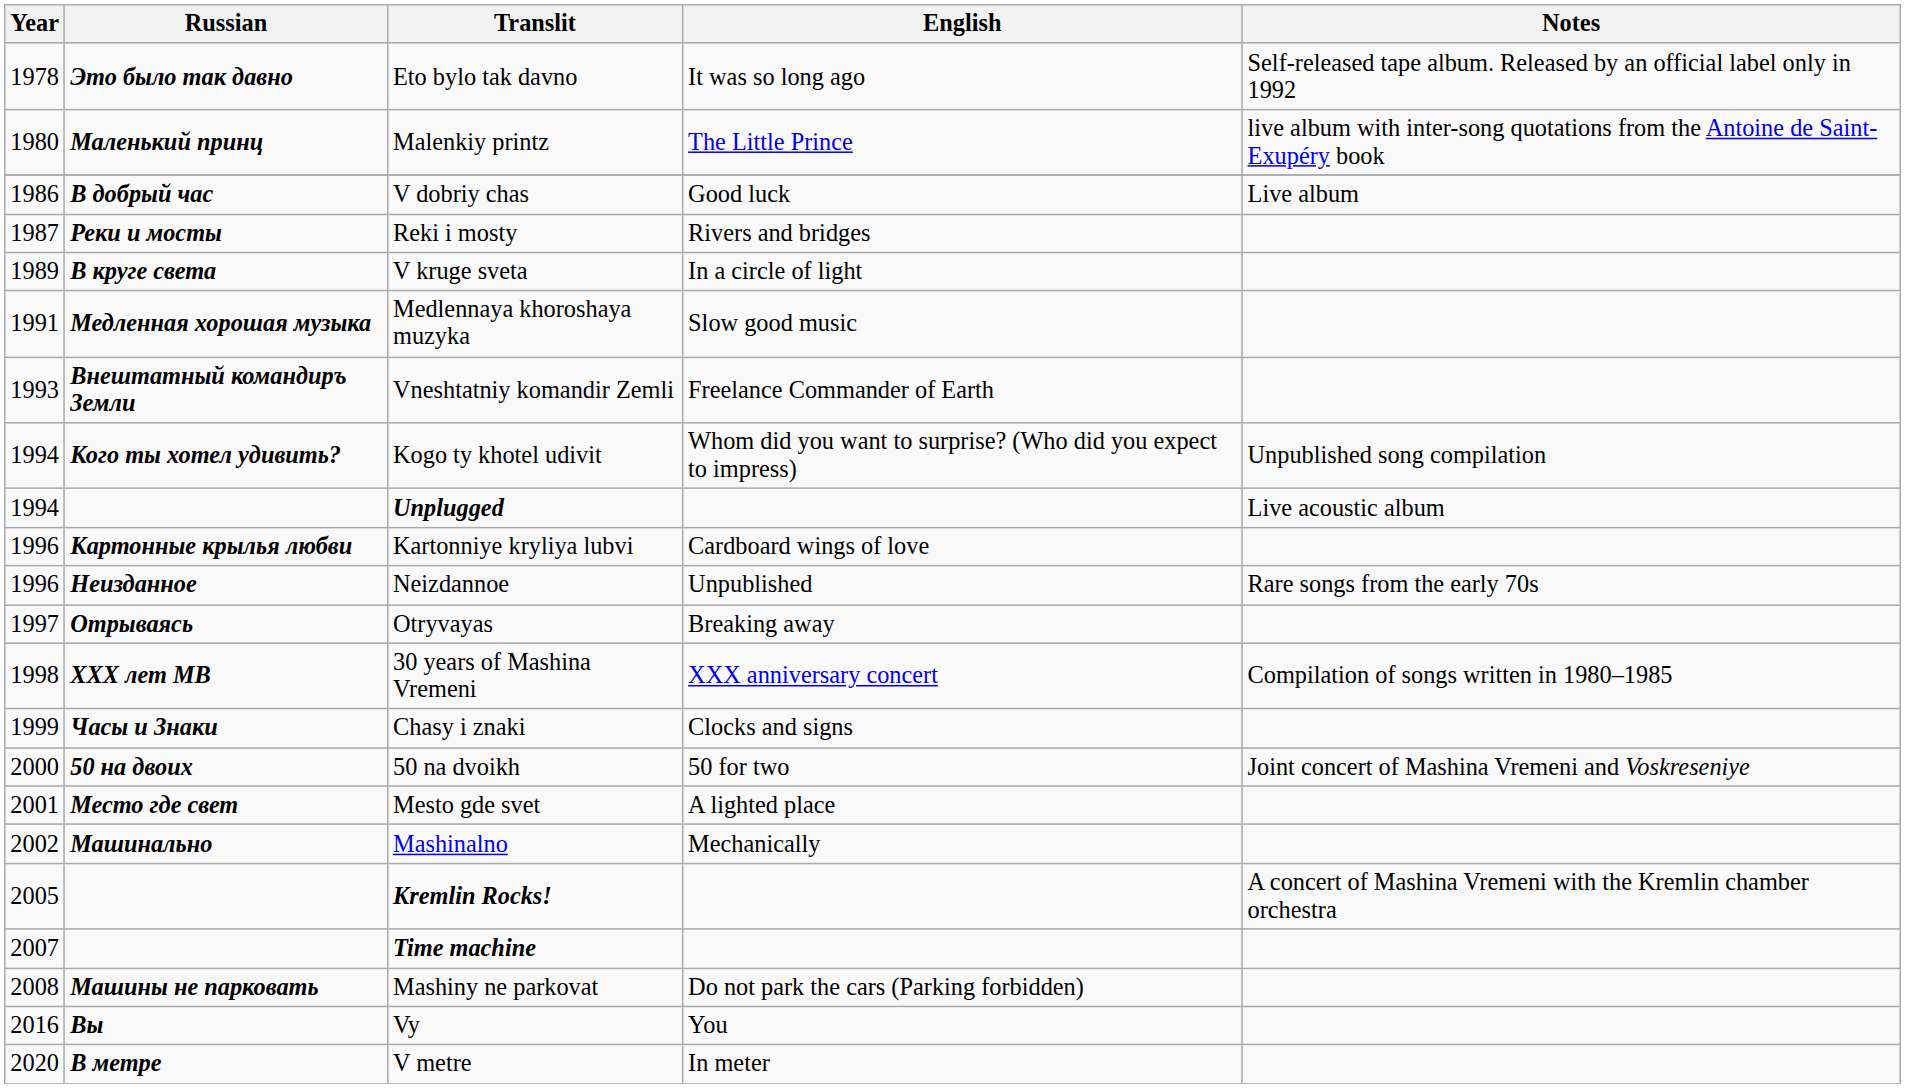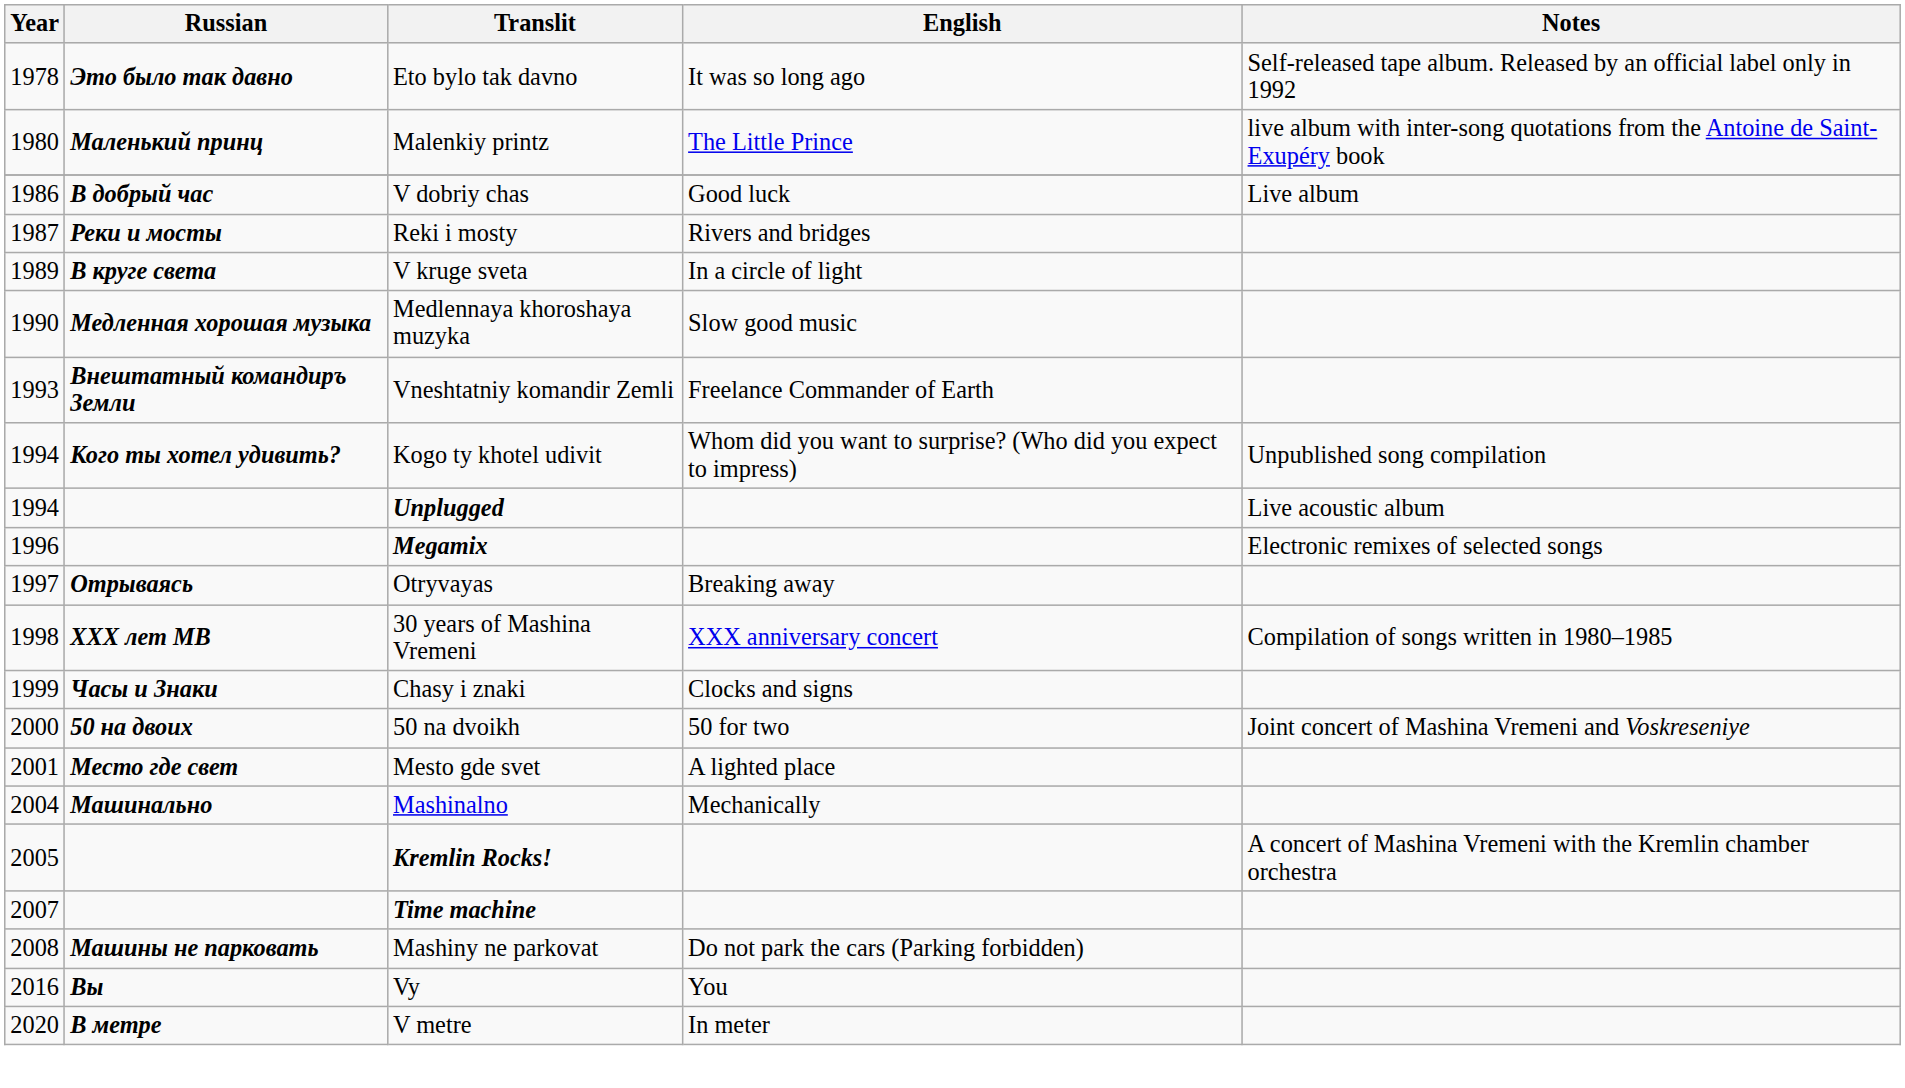Medlennaya khoroshaya muzyka | Year: 1991 -> 1990
+ row: 1996 | Megamix | Electronic remixes of selected songs
- row: 1996 | Картонные крылья любви | Kartonniye kryliya lubvi | Cardboard wings of love
- row: 1996 | Неизданное | Neizdannoe | Unpublished | Rare songs from the early 70s
Mashinalno | Year: 2002 -> 2004
